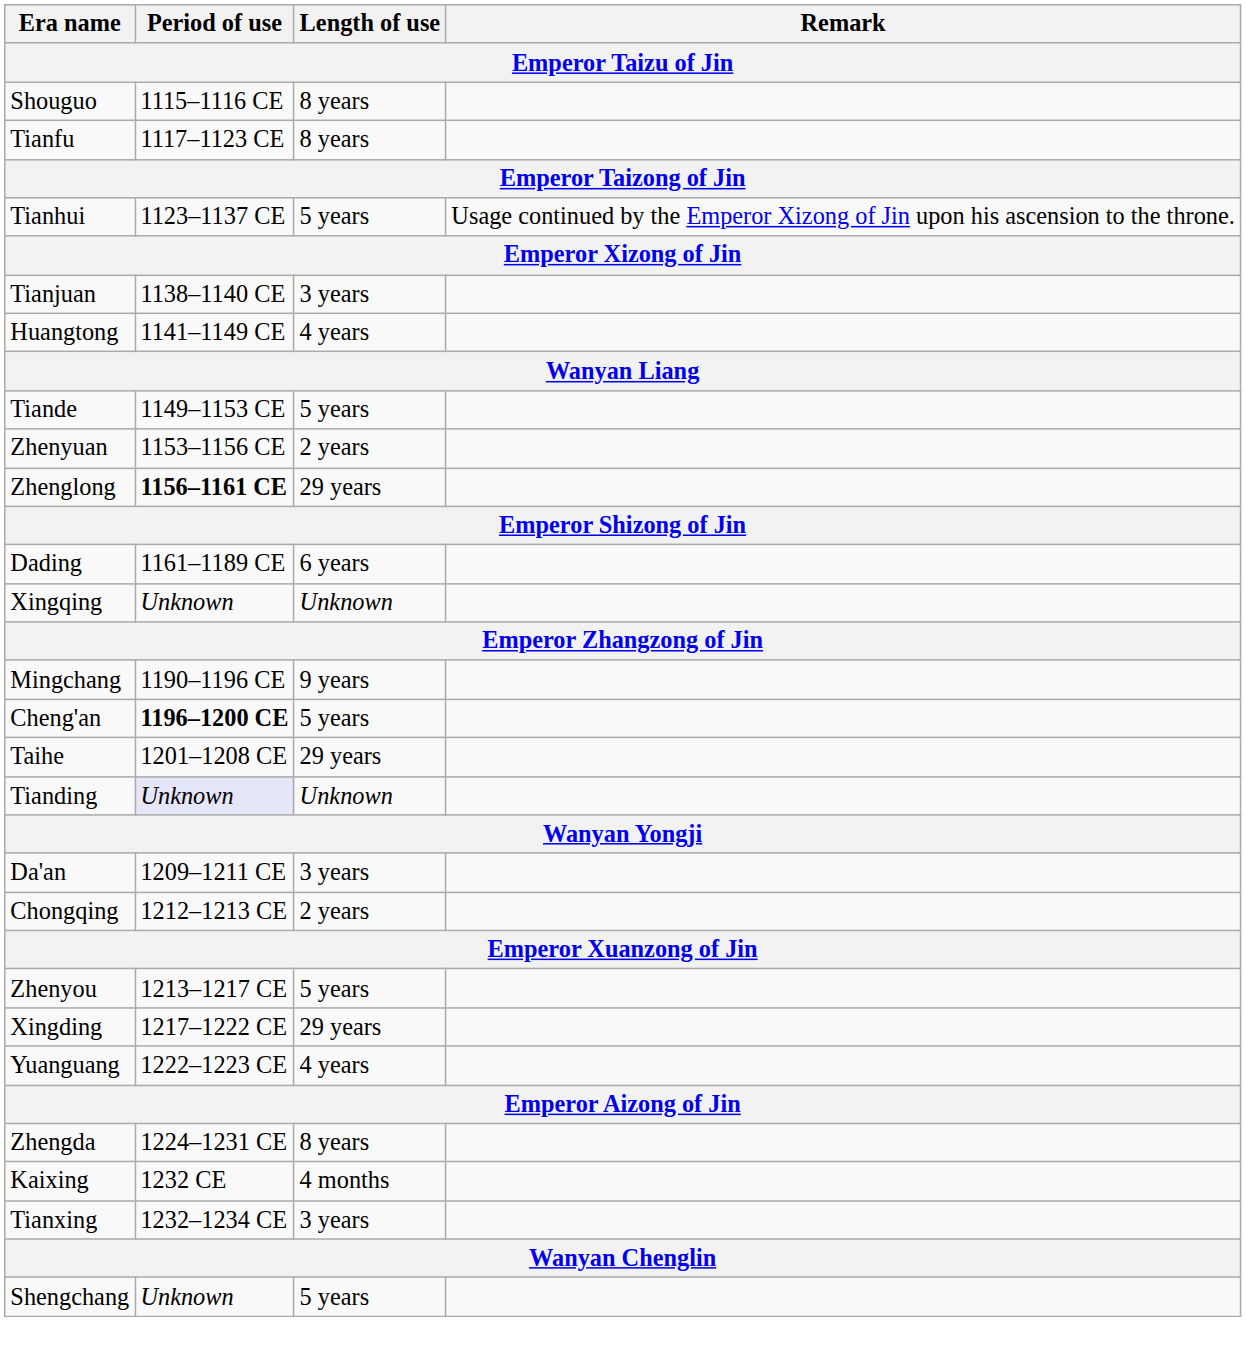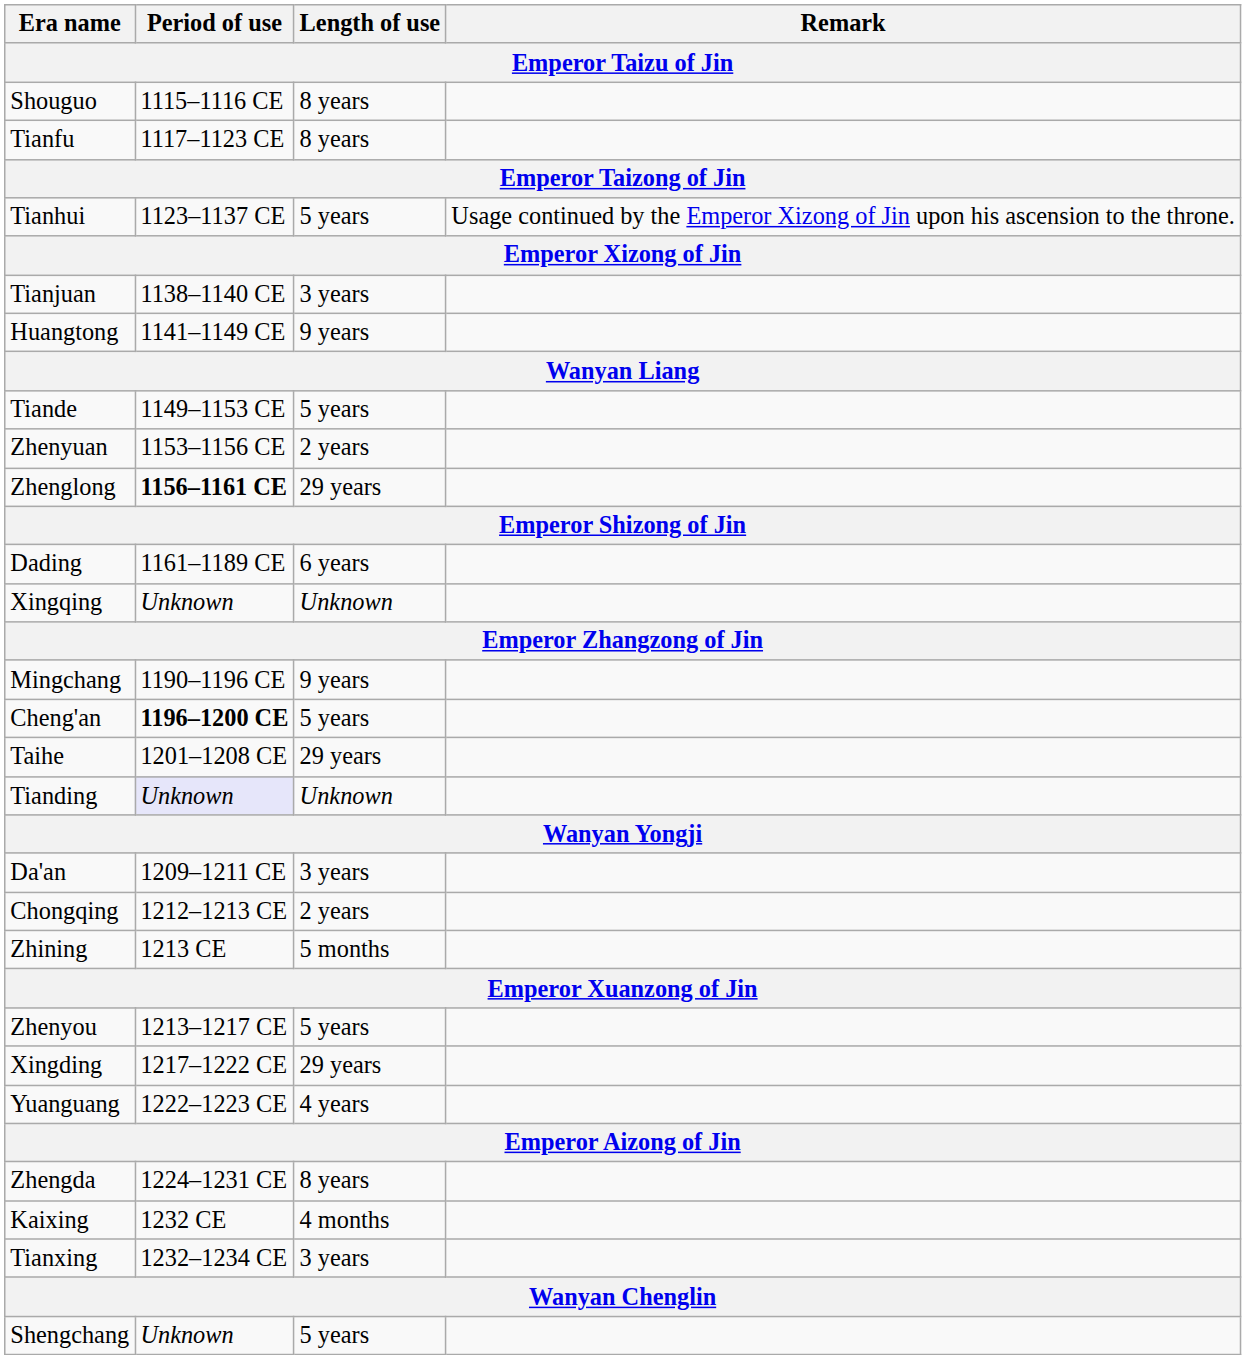Huangtong | Length of use: 4 years -> 9 years
+ row: Zhining | 1213 CE | 5 months
